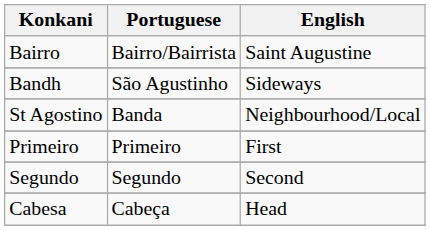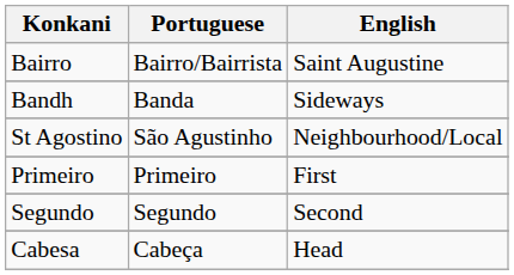Bandh | Portuguese: São Agustinho -> Banda
St Agostino | Portuguese: Banda -> São Agustinho
